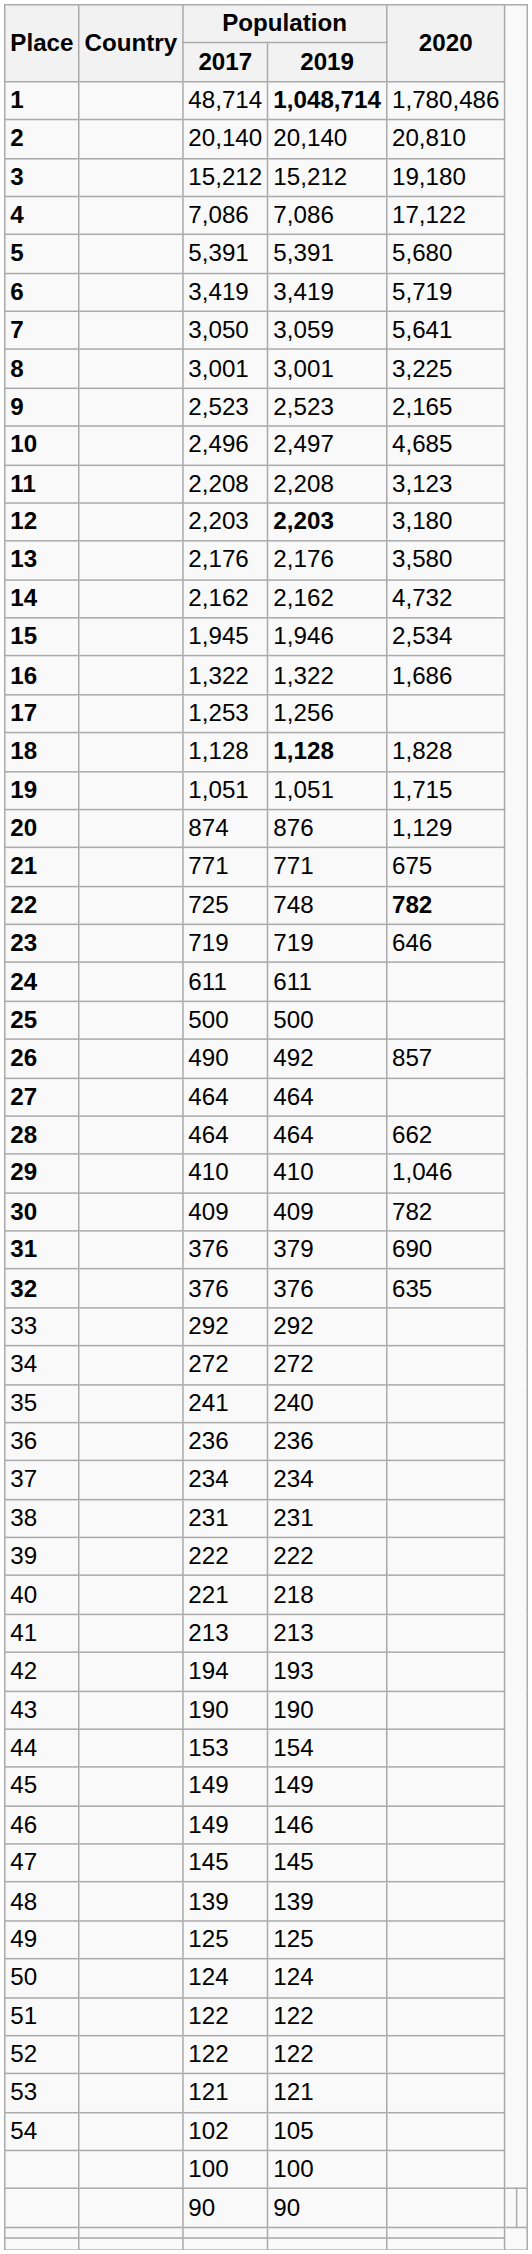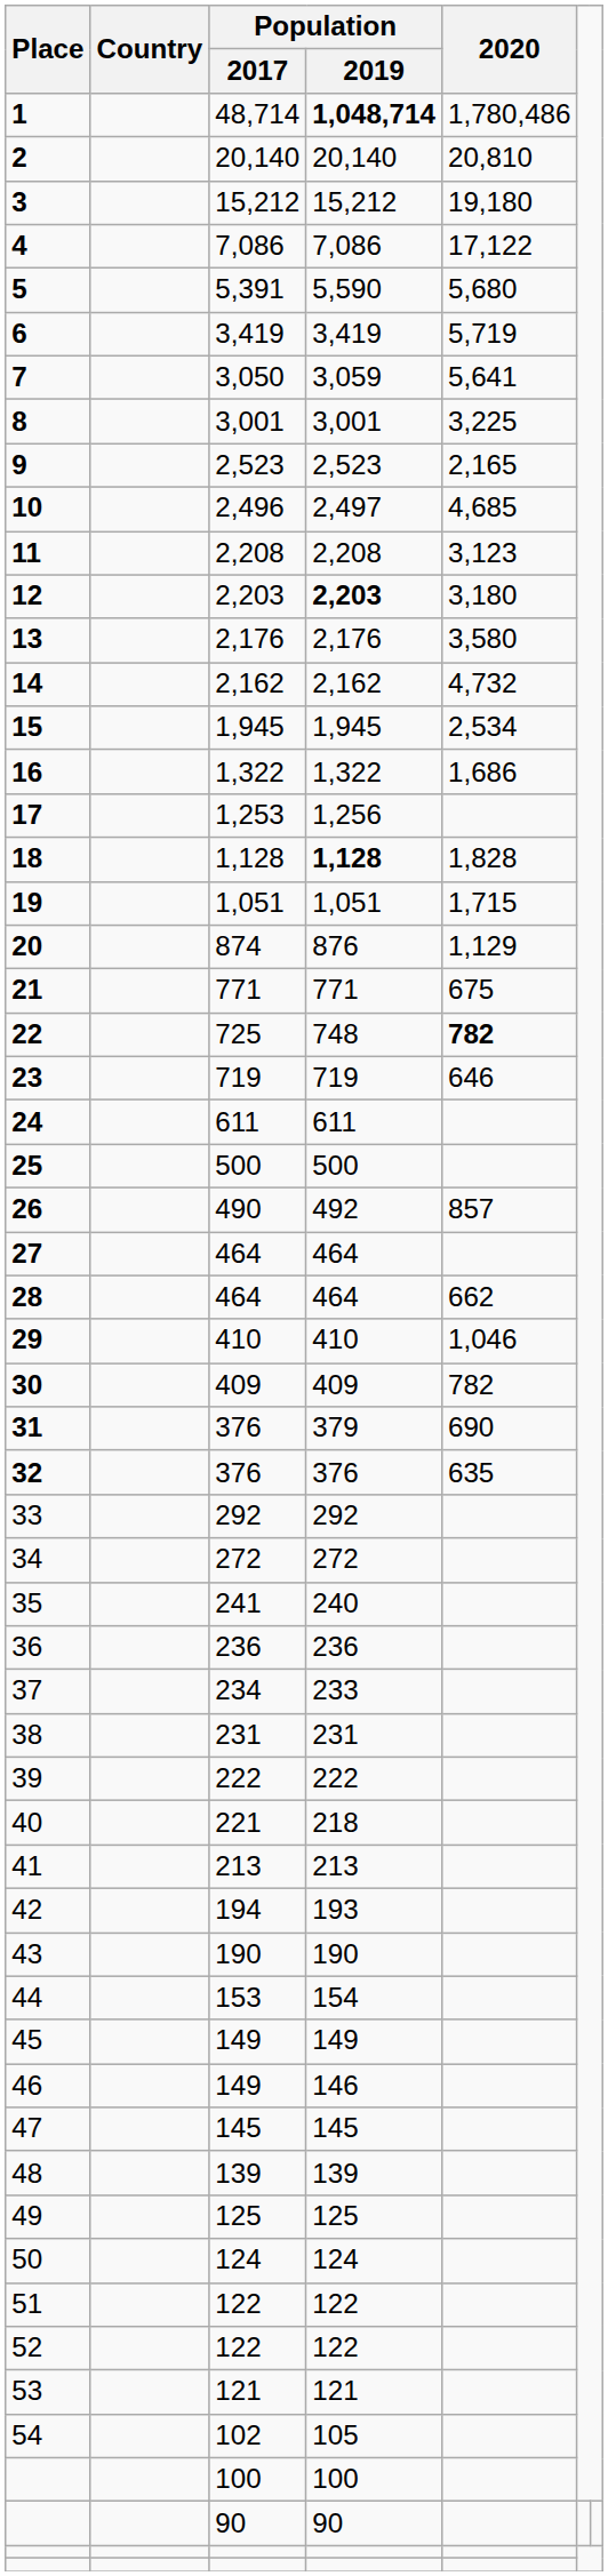5 | Population / 2019: 5,391 -> 5,590
15 | Population / 2019: 1,946 -> 1,945
37 | Population / 2019: 234 -> 233
